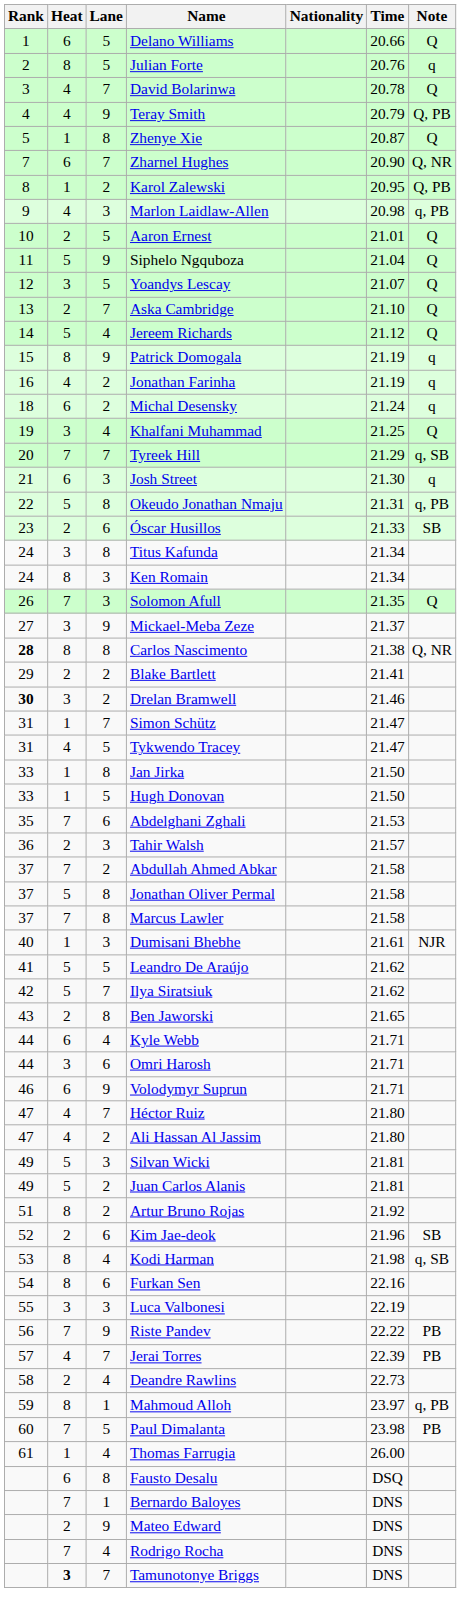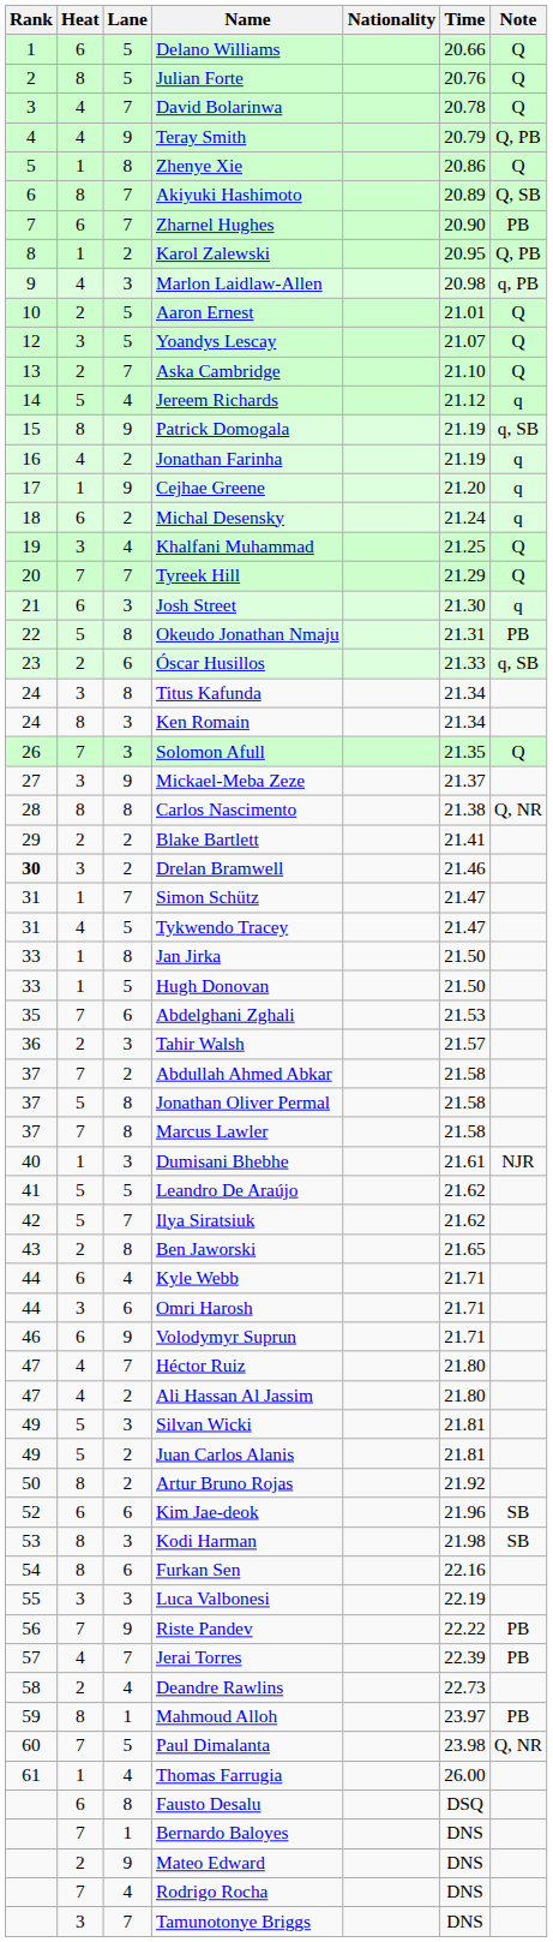Julian Forte | Note: q -> Q
Zhenye Xie | Time: 20.87 -> 20.86
+ row: 6 | 8 | 7 | Akiyuki Hashimoto | 20.89 | Q, SB
Zharnel Hughes | Note: Q, NR -> PB
- row: 11 | 5 | 9 | Siphelo Ngquboza | 21.04 | Q
Jereem Richards | Note: Q -> q
Patrick Domogala | Note: q -> q, SB
+ row: 17 | 1 | 9 | Cejhae Greene | 21.20 | q
Tyreek Hill | Note: q, SB -> Q
Okeudo Jonathan Nmaju | Note: q, PB -> PB
Óscar Husillos | Note: SB -> q, SB
Carlos Nascimento | Rank: bold -> normal
Artur Bruno Rojas | Rank: 51 -> 50
Kim Jae-deok | Heat: 2 -> 6
Kodi Harman | Lane: 4 -> 3
Kodi Harman | Note: q, SB -> SB
Mahmoud Alloh | Note: q, PB -> PB
Paul Dimalanta | Note: PB -> Q, NR
Tamunotonye Briggs | Heat: bold -> normal
